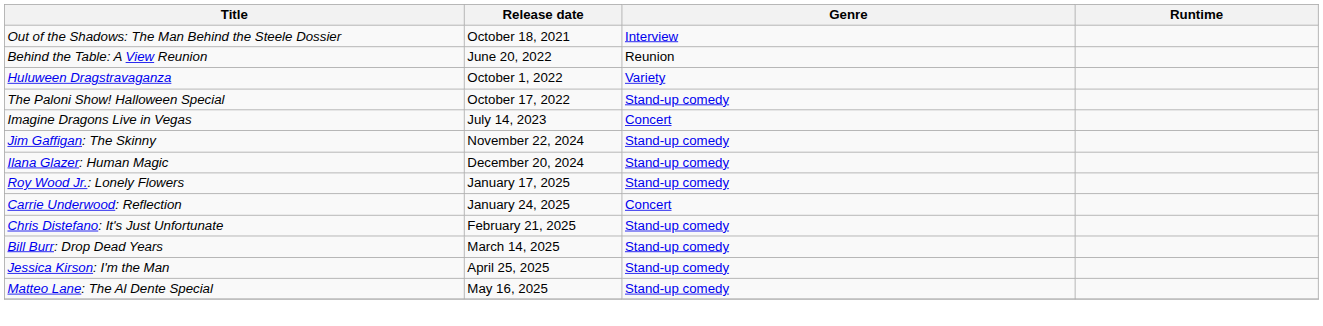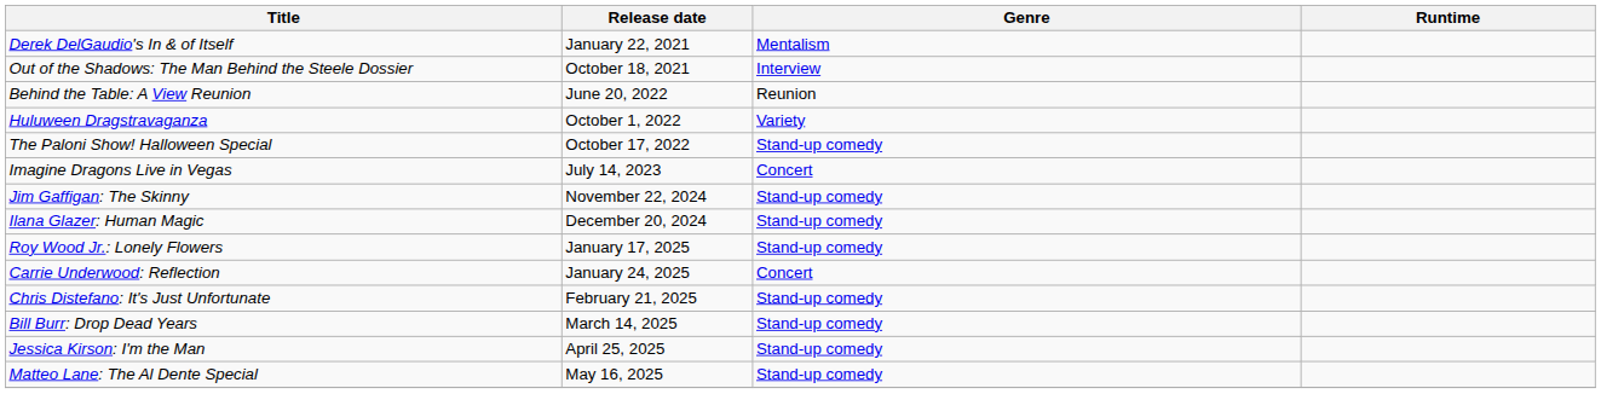+ row: Derek DelGaudio's In & of Itself | January 22, 2021 | Mentalism
